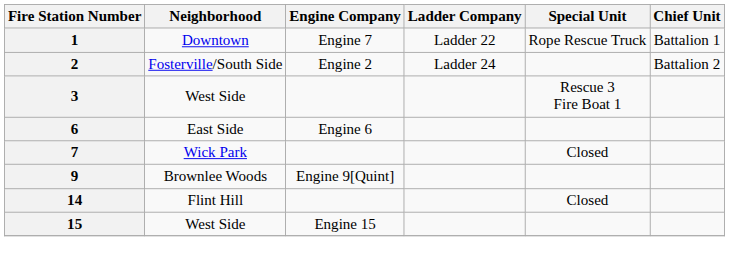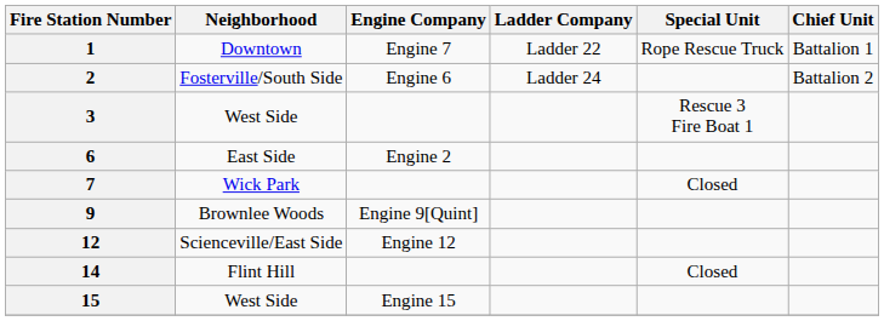2 | Engine Company: Engine 2 -> Engine 6
6 | Engine Company: Engine 6 -> Engine 2
+ row: 12 | Scienceville/East Side | Engine 12
